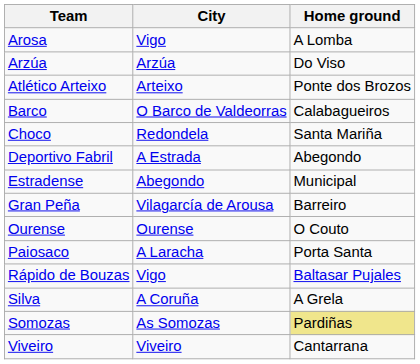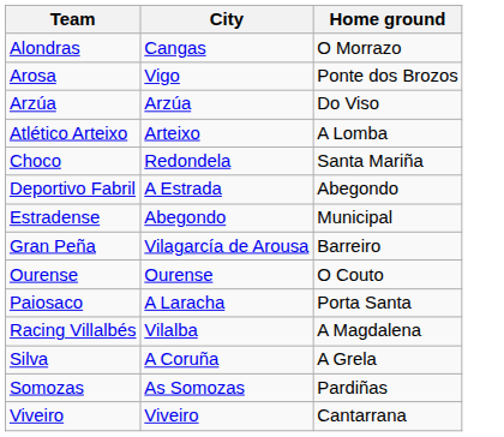+ row: Alondras | Cangas | O Morrazo
Arosa | Home ground: A Lomba -> Ponte dos Brozos
Atlético Arteixo | Home ground: Ponte dos Brozos -> A Lomba
- row: Barco | O Barco de Valdeorras | Calabagueiros
+ row: Racing Villalbés | Vilalba | A Magdalena
- row: Rápido de Bouzas | Vigo | Baltasar Pujales
Somozas | Home ground: khaki background -> no background
